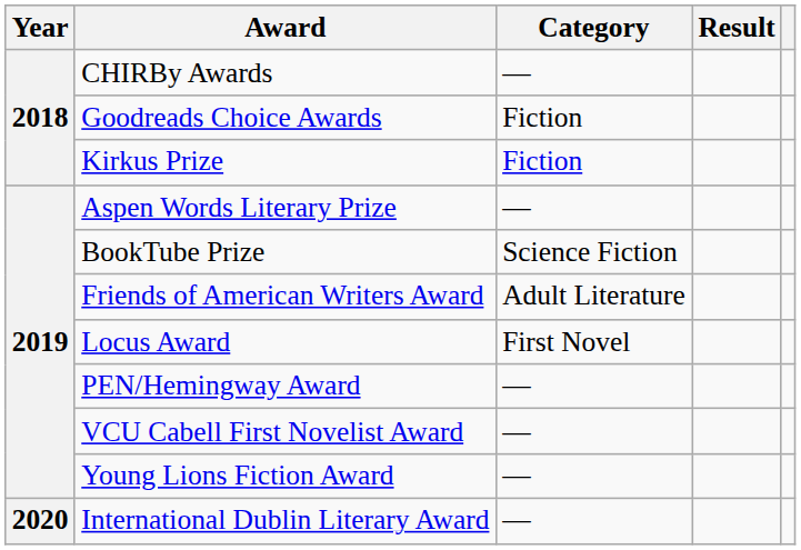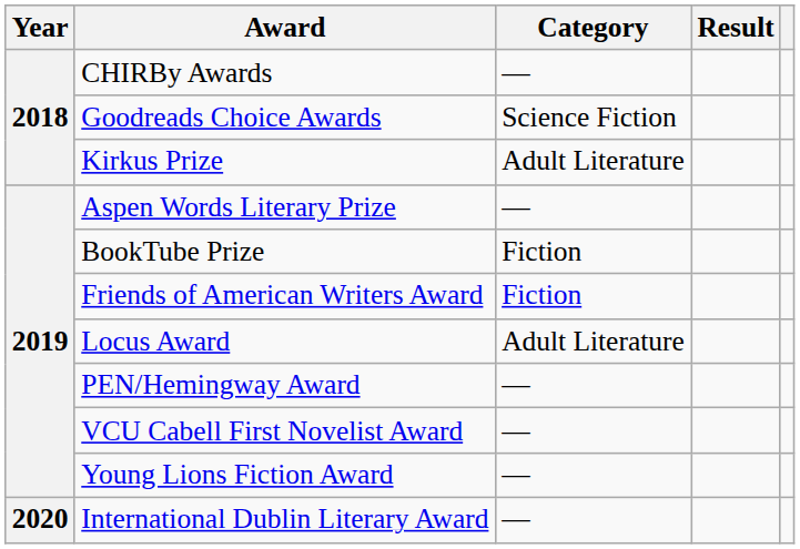Goodreads Choice Awards | Category: Fiction -> Science Fiction
Kirkus Prize | Category: Fiction -> Adult Literature
BookTube Prize | Category: Science Fiction -> Fiction
Friends of American Writers Award | Category: Adult Literature -> Fiction
Locus Award | Category: First Novel -> Adult Literature
